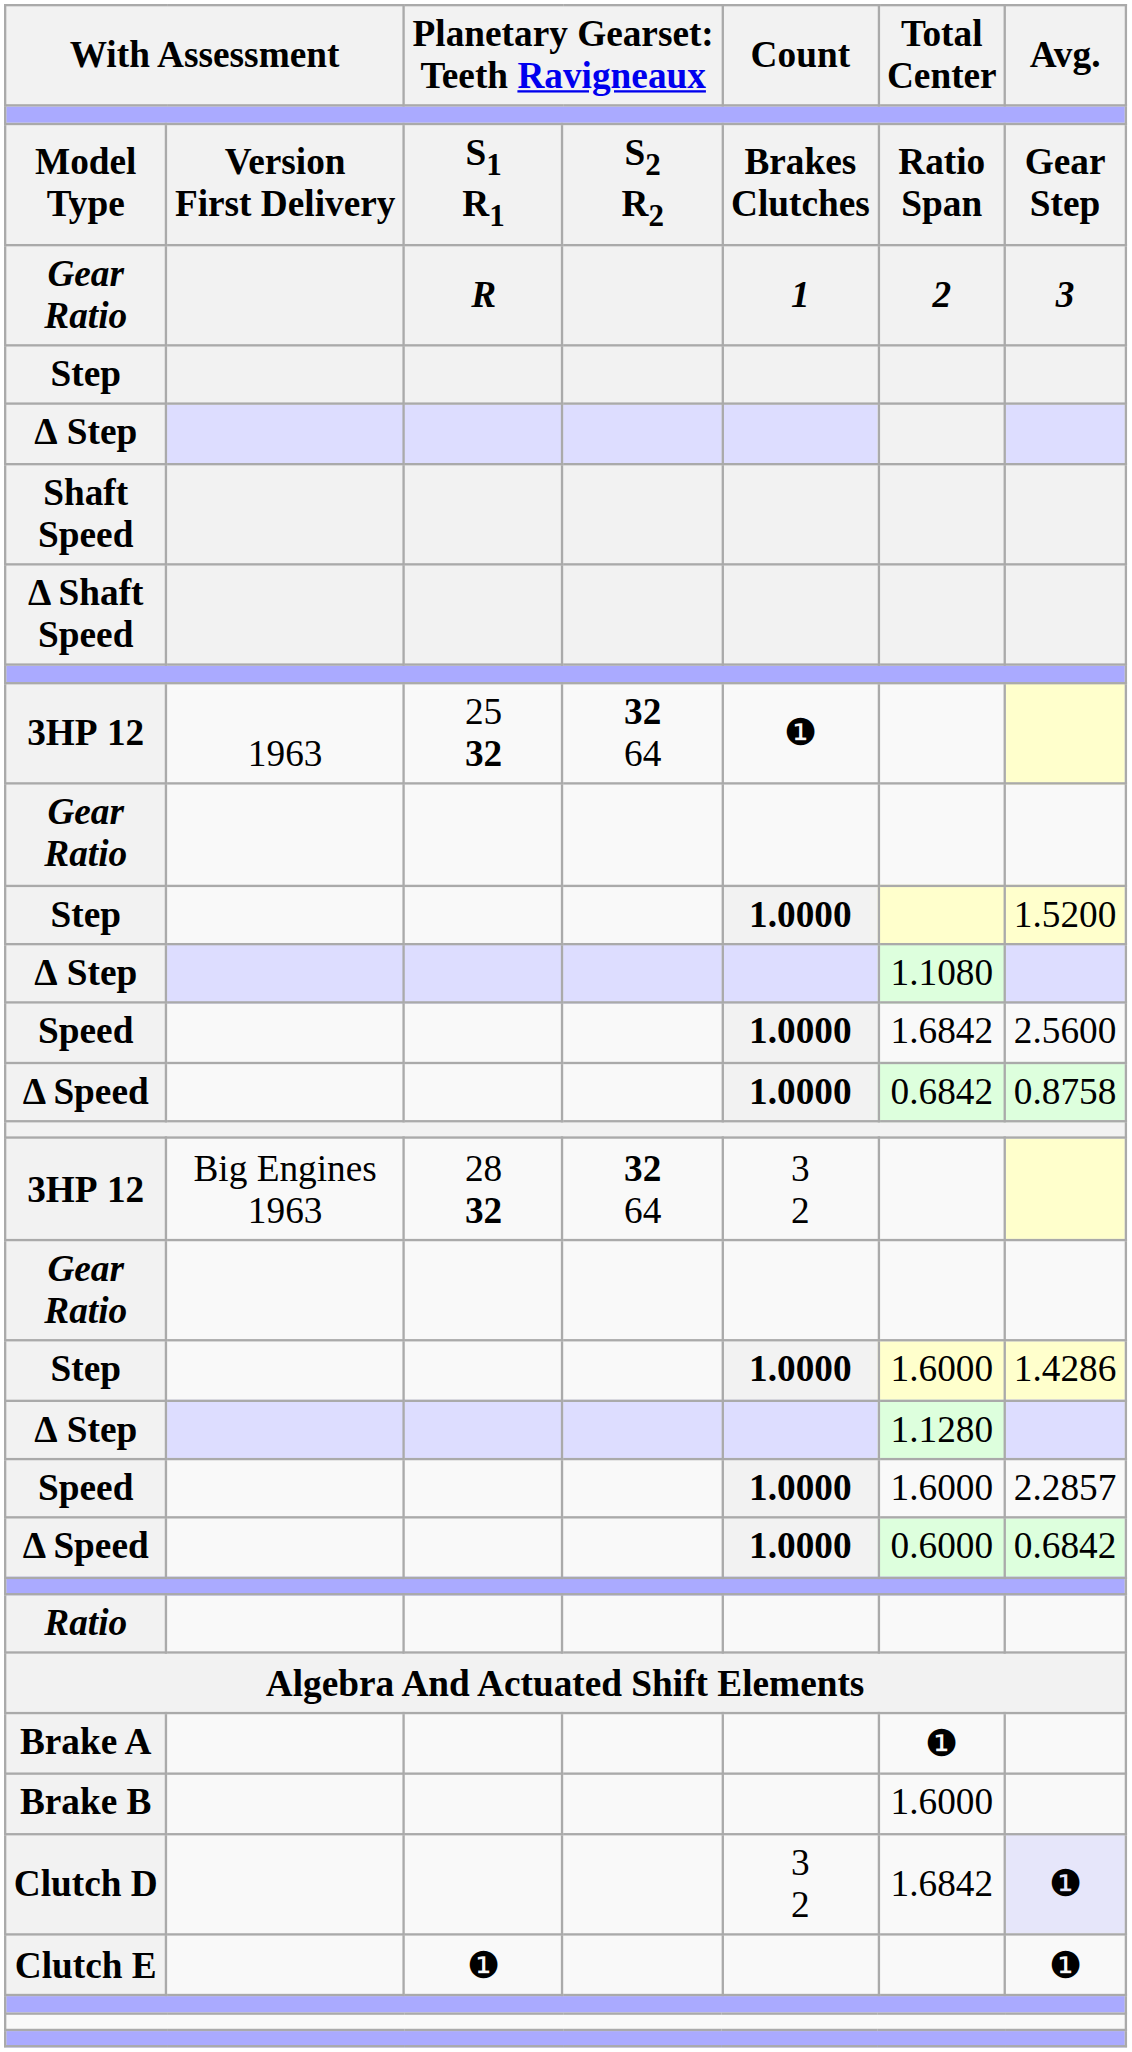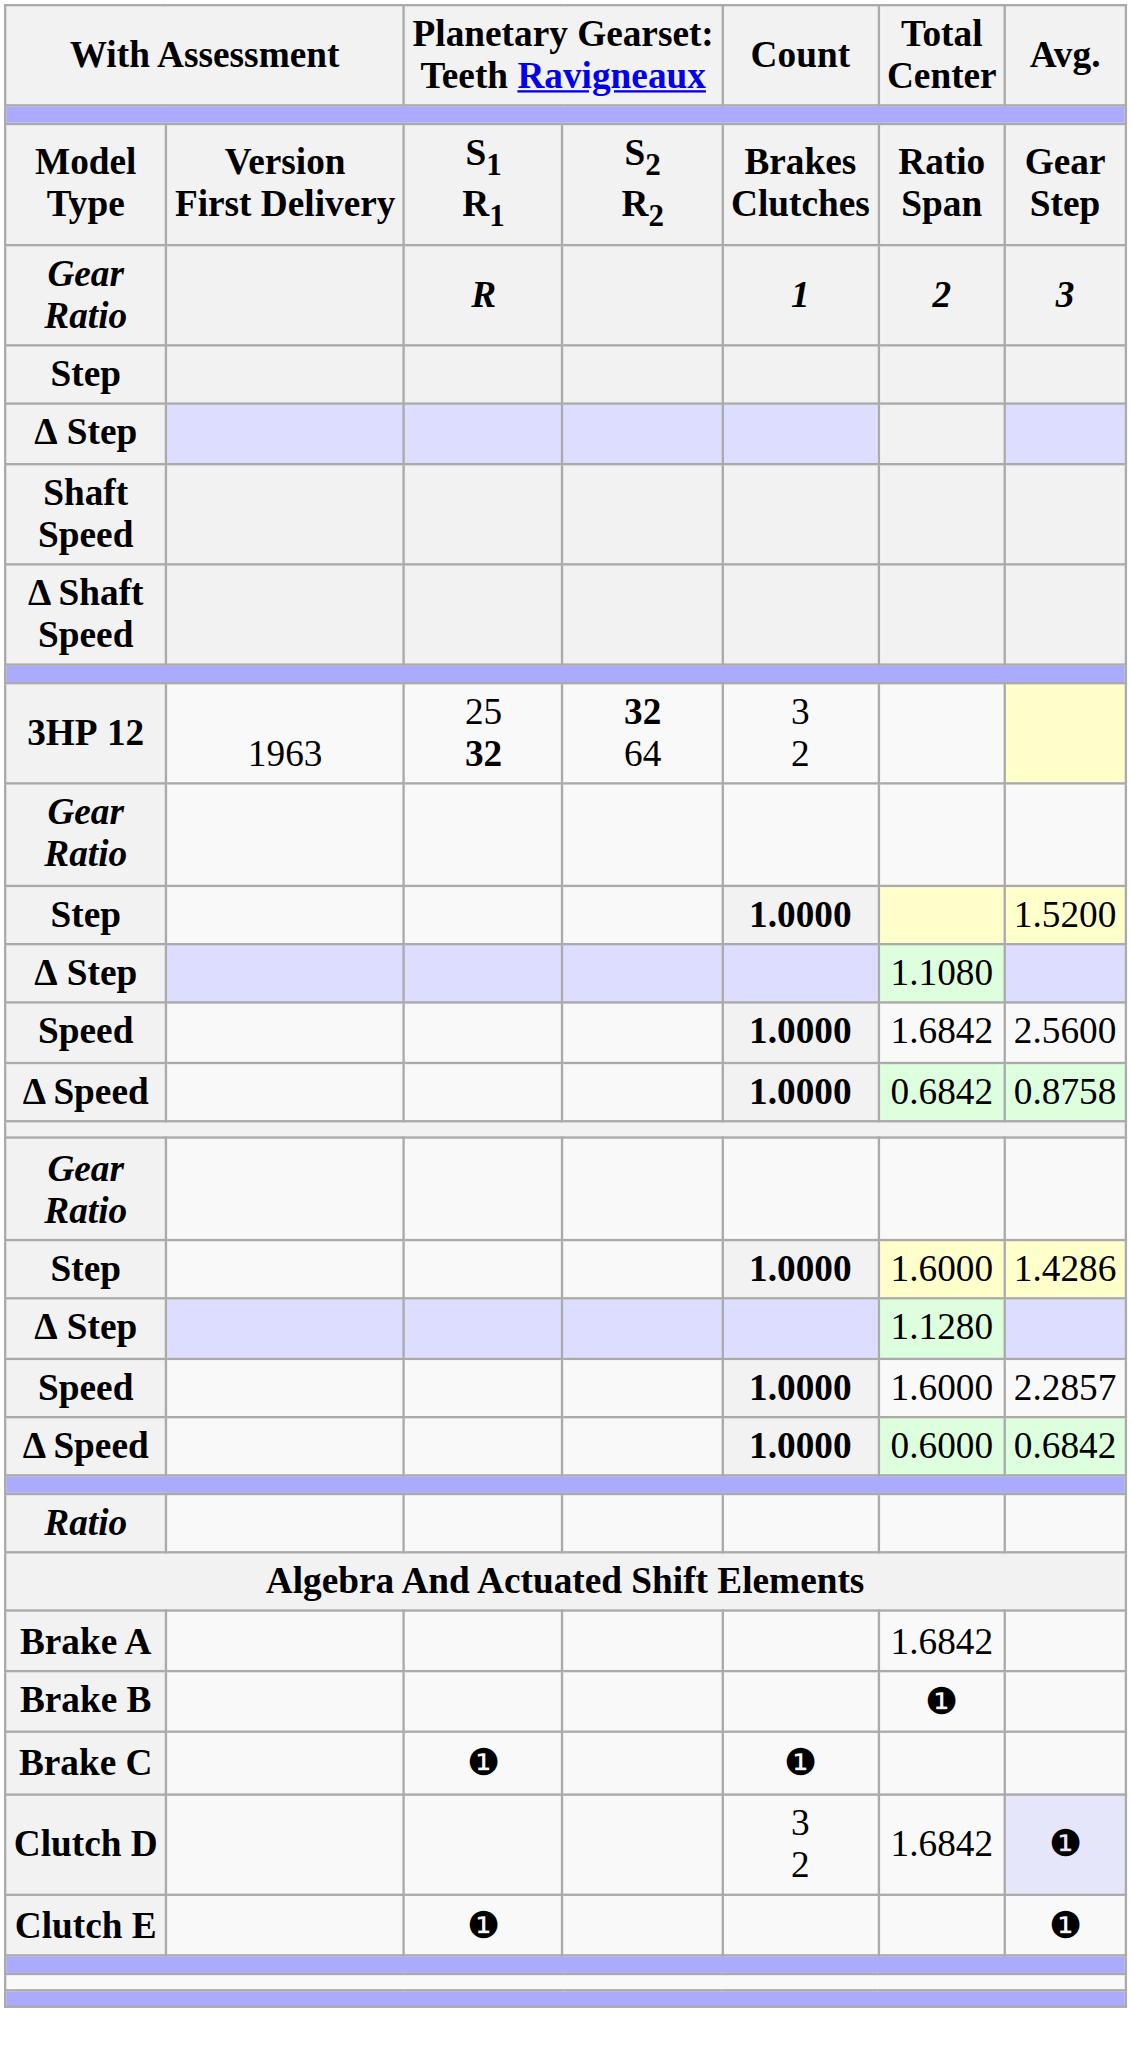3HP 12 / 25 32 | Count: ❶ -> 3 2
- row: 3HP 12 | Big Engines 1963 | 28 32 | 32 64 | 3 2
Brake A | Total Center: ❶ -> 1.6842
Brake B | Total Center: 1.6000 -> ❶
+ row: Brake C | ❶ | ❶
